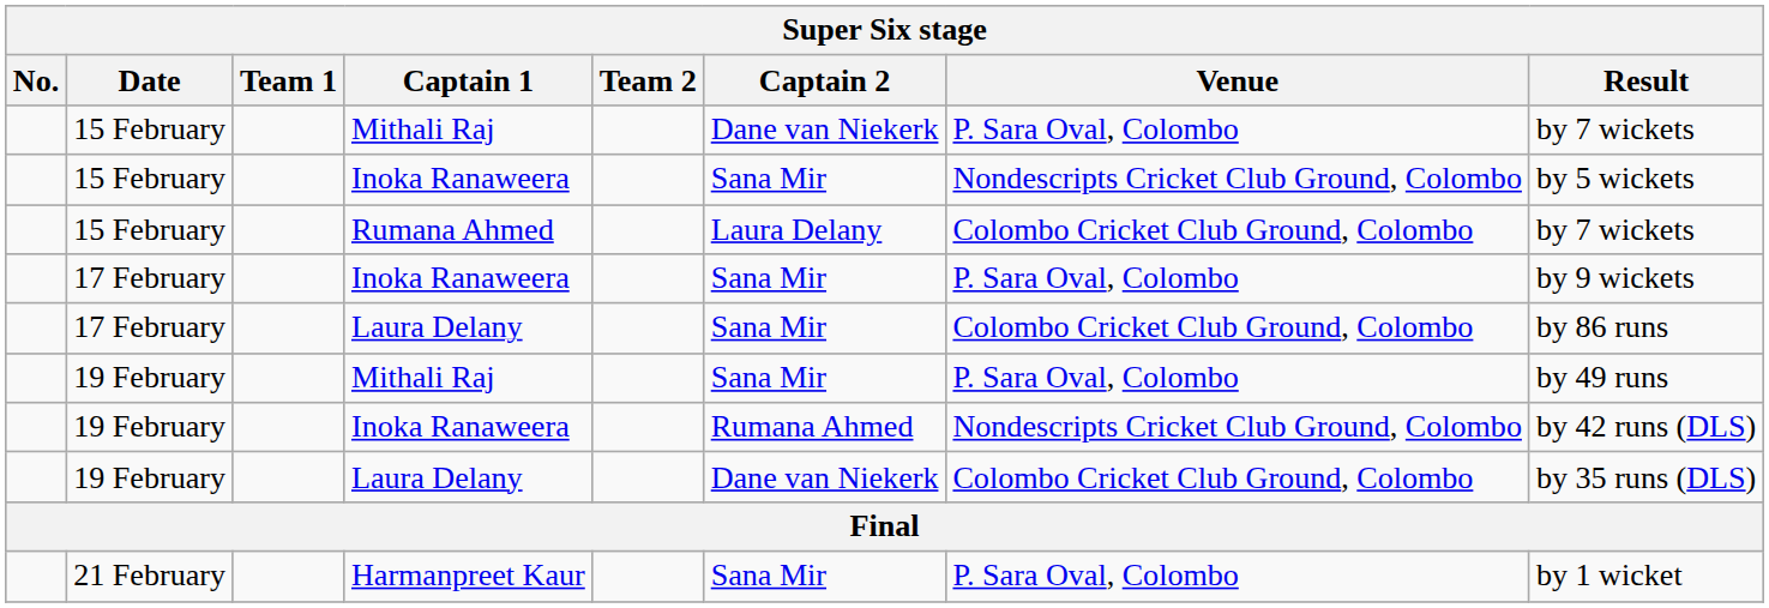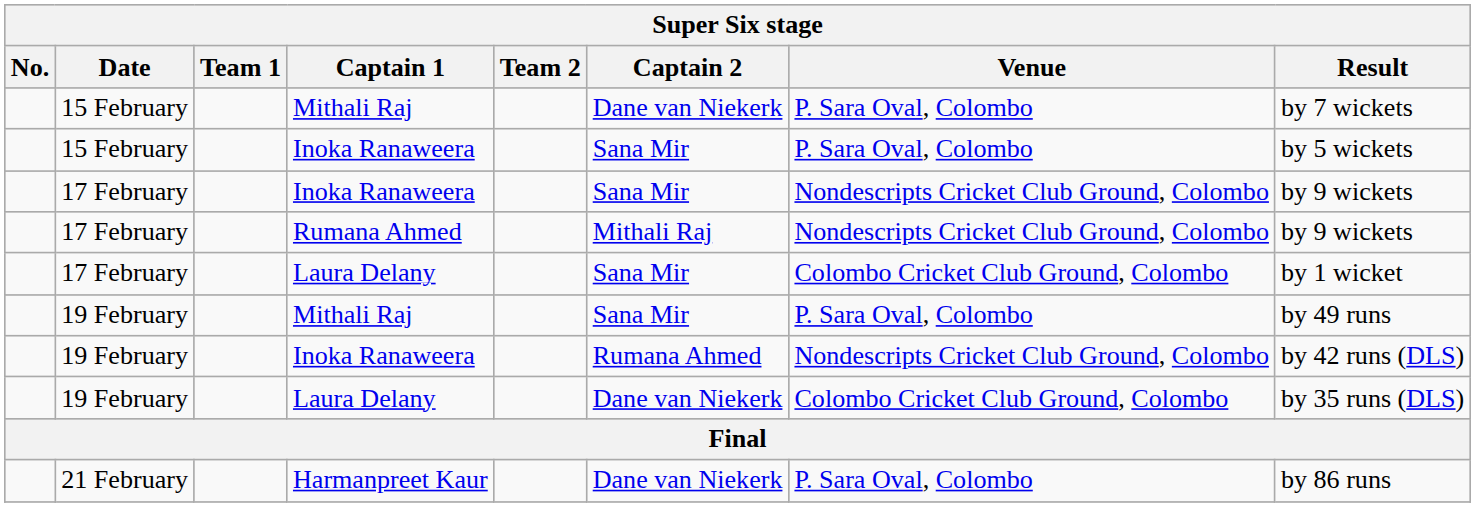15 February / Inoka Ranaweera | Venue: Nondescripts Cricket Club Ground, Colombo -> P. Sara Oval, Colombo
- row: 15 February | Rumana Ahmed | Laura Delany | Colombo Cricket Club Ground, Colombo | by 7 wickets
17 February / Inoka Ranaweera | Venue: P. Sara Oval, Colombo -> Nondescripts Cricket Club Ground, Colombo
+ row: 17 February | Rumana Ahmed | Mithali Raj | Nondescripts Cricket Club Ground, Colombo | by 9 wickets
17 February / Laura Delany | Result: by 86 runs -> by 1 wicket
Harmanpreet Kaur | Captain 2: Sana Mir -> Dane van Niekerk
Harmanpreet Kaur | Result: by 1 wicket -> by 86 runs
